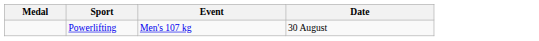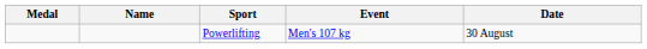+ column: Name
